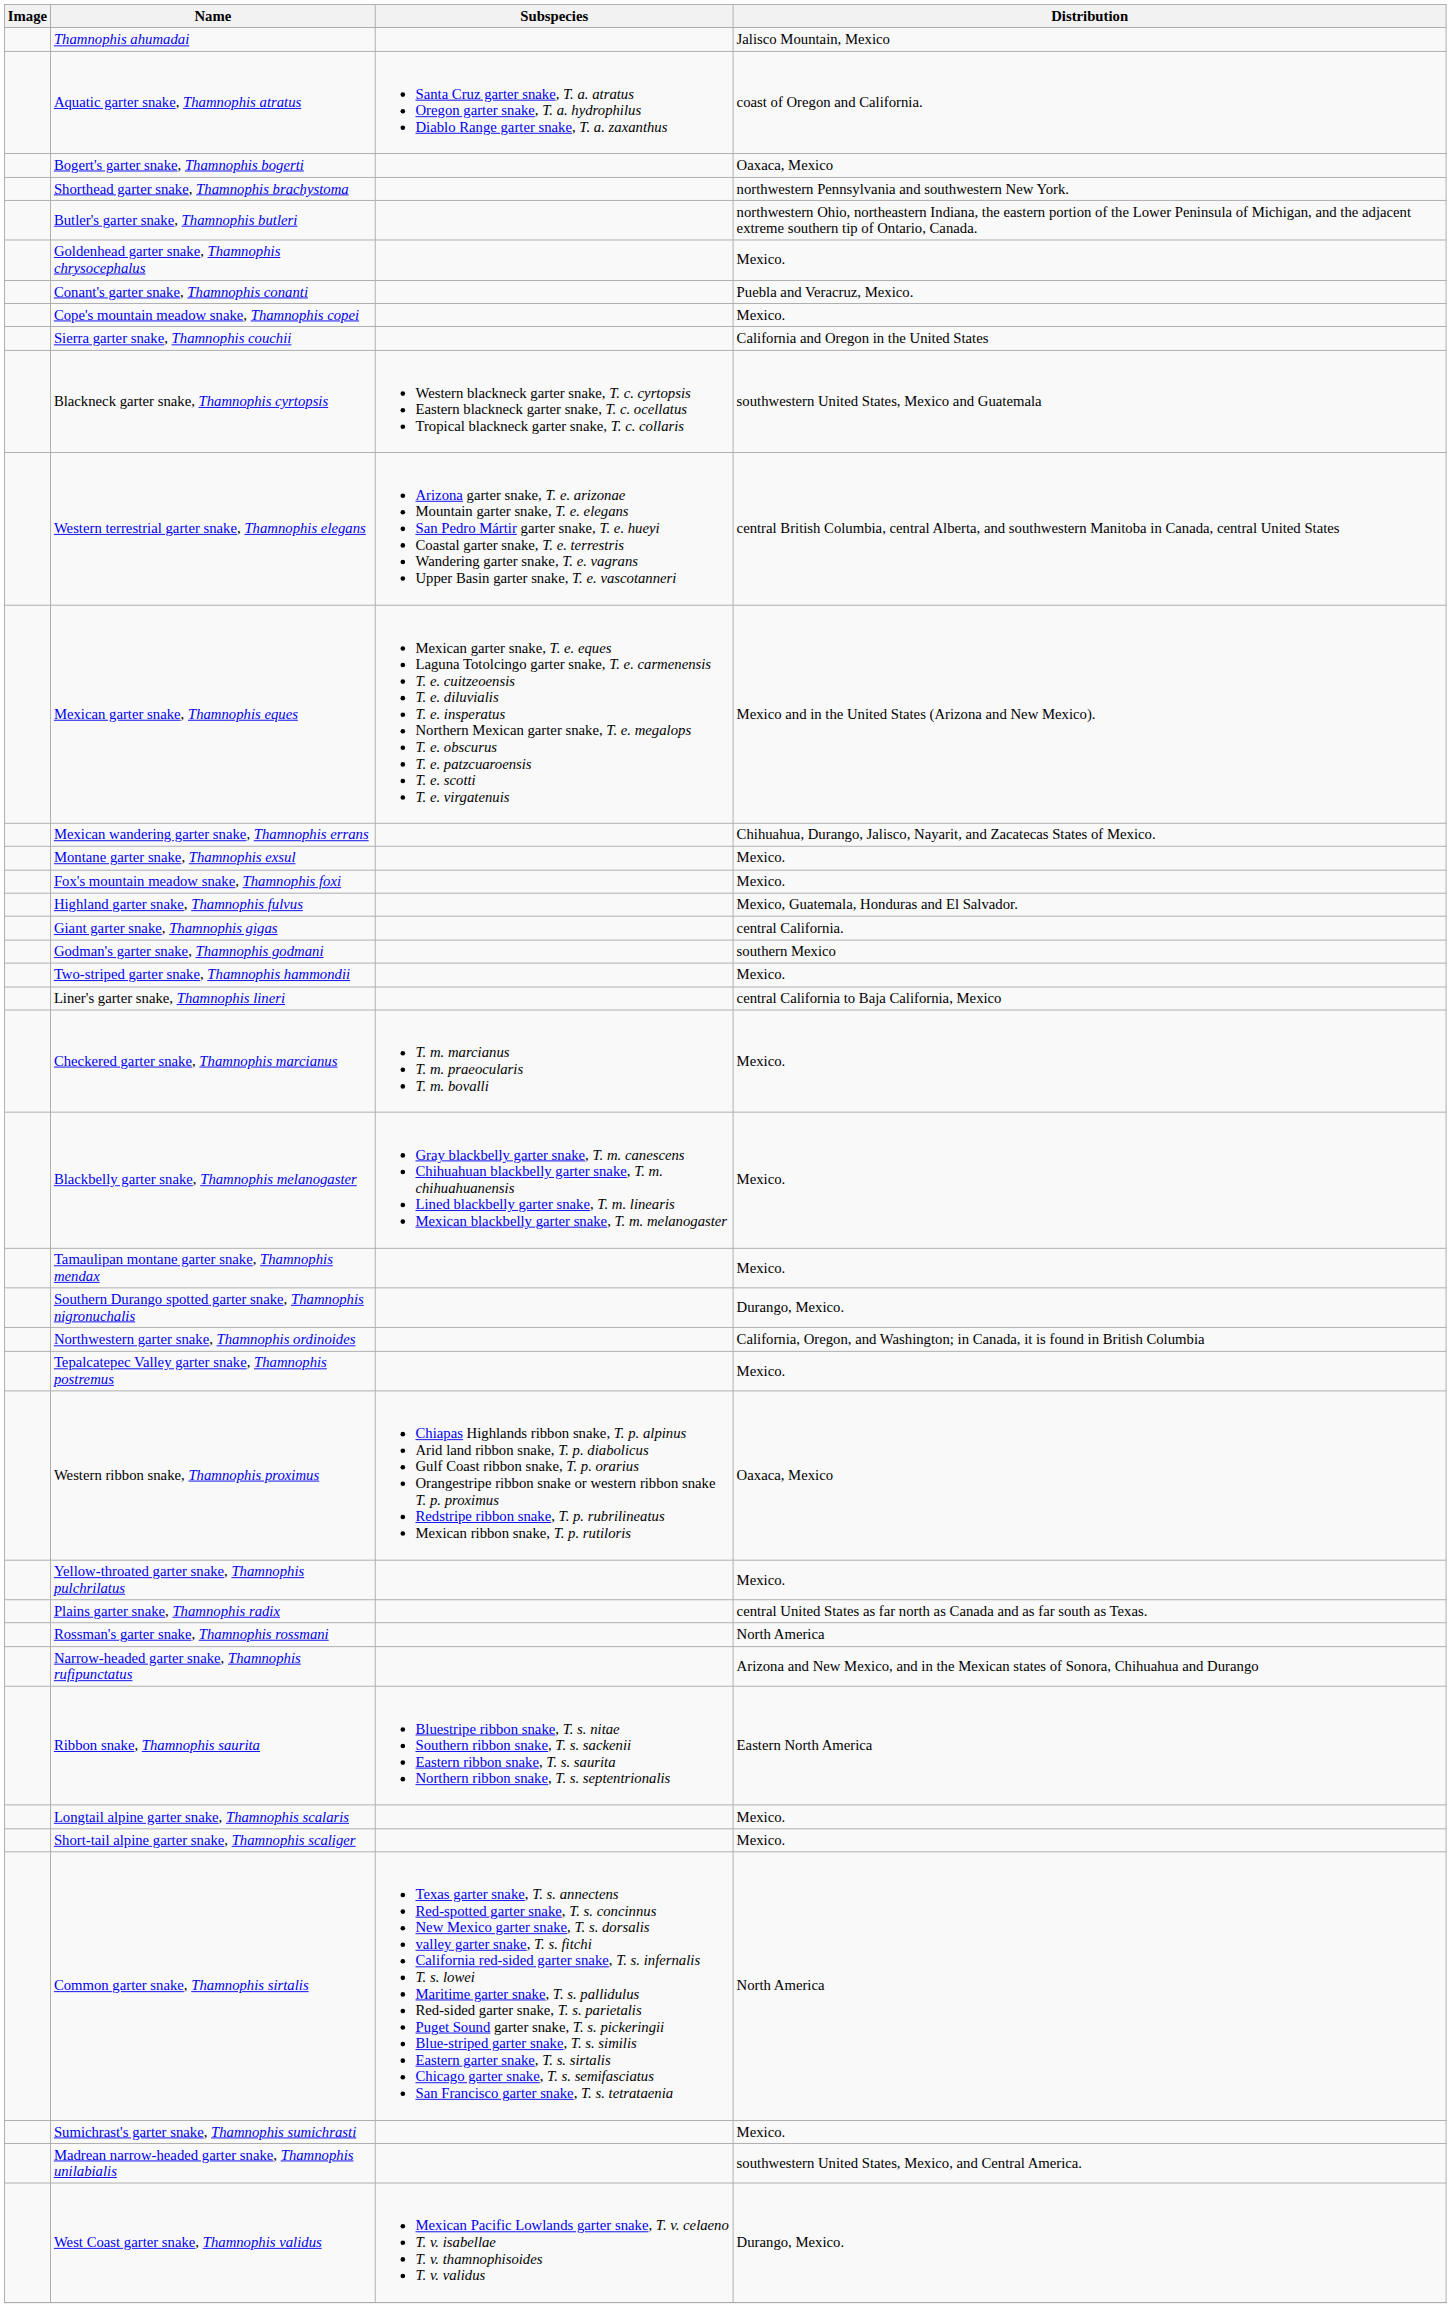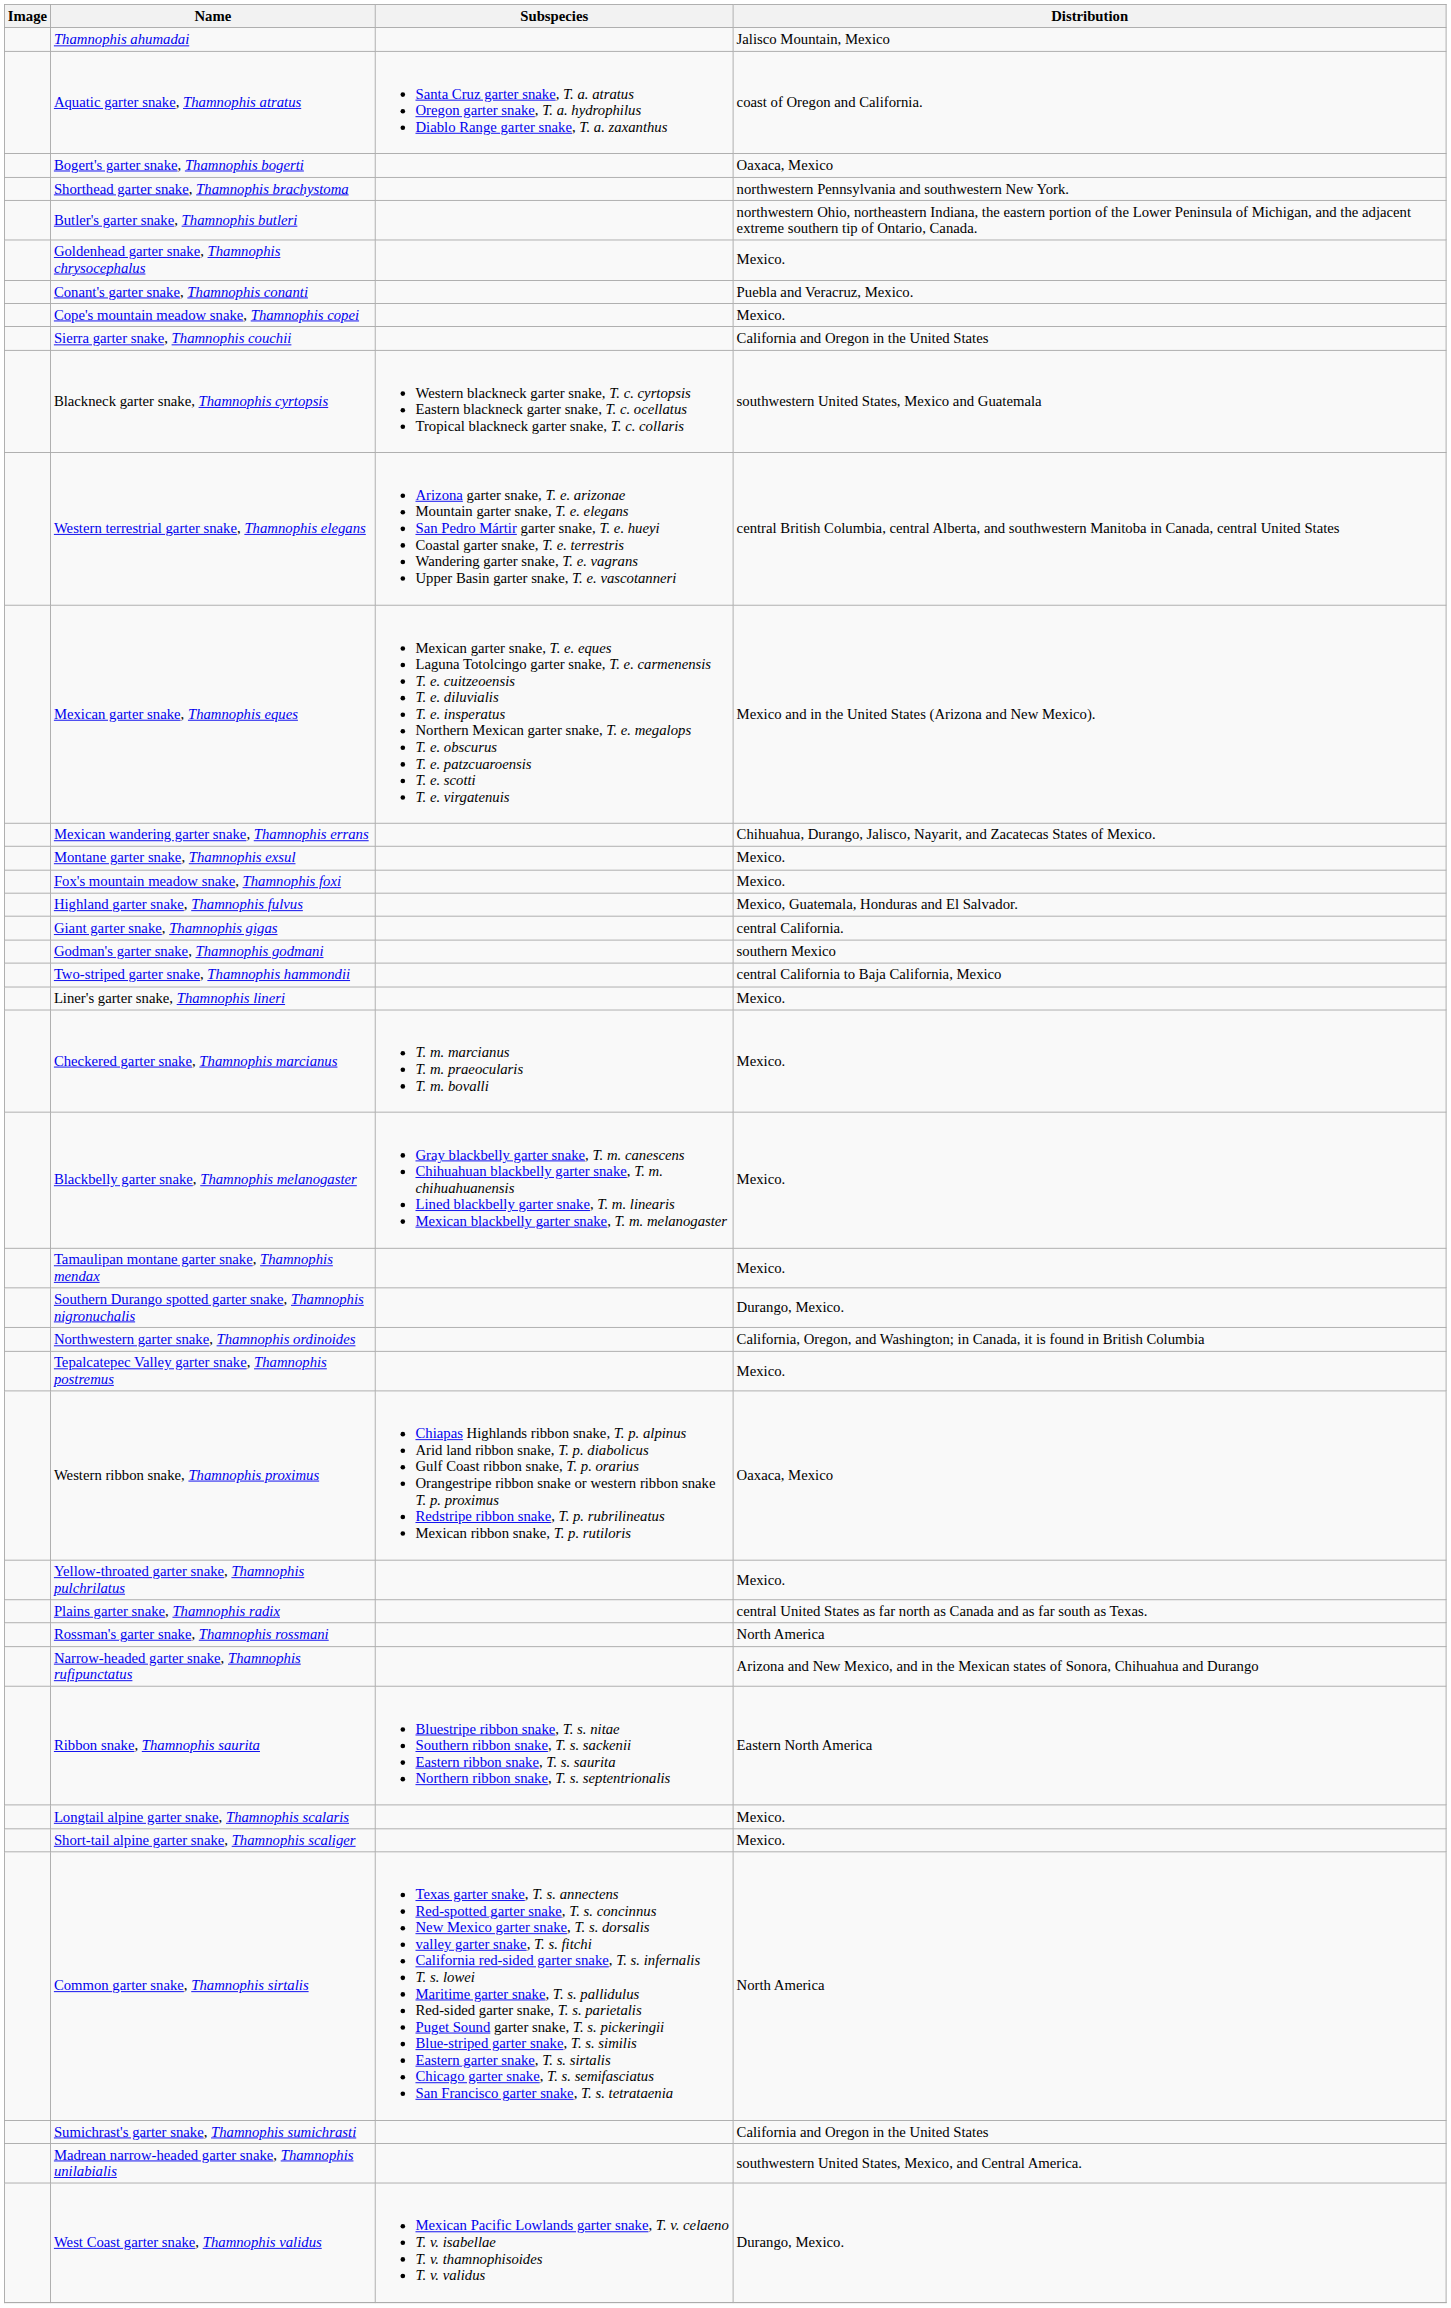Two-striped garter snake, Thamnophis hammondii | Distribution: Mexico. -> central California to Baja California, Mexico
Liner's garter snake, Thamnophis lineri | Distribution: central California to Baja California, Mexico -> Mexico.
Sumichrast's garter snake, Thamnophis sumichrasti | Distribution: Mexico. -> California and Oregon in the United States
